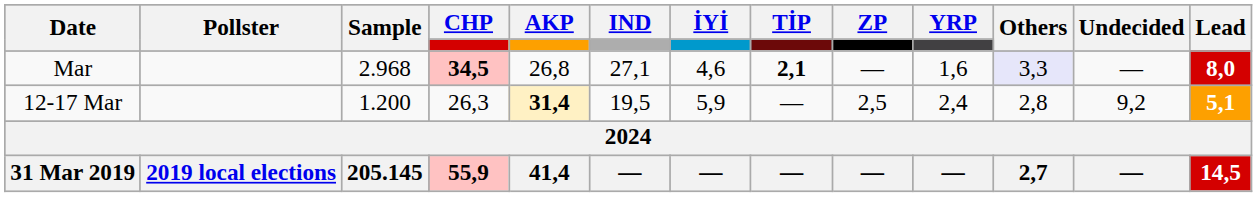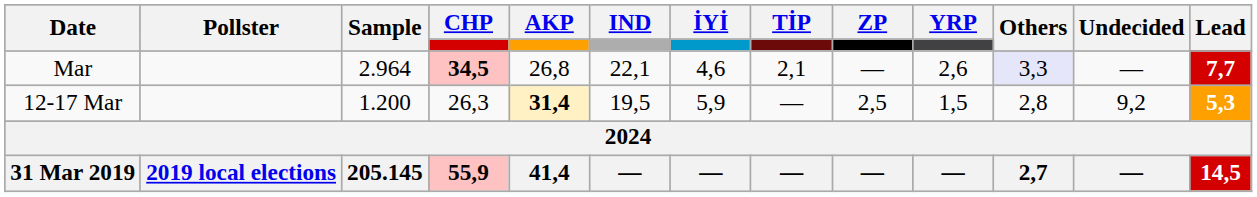Mar | Sample: 2.968 -> 2.964
Mar | IND: 27,1 -> 22,1
Mar | TİP: bold -> normal
Mar | YRP: 1,6 -> 2,6
Mar | Lead: 8,0 -> 7,7
12-17 Mar | YRP: 2,4 -> 1,5
12-17 Mar | Lead: 5,1 -> 5,3
